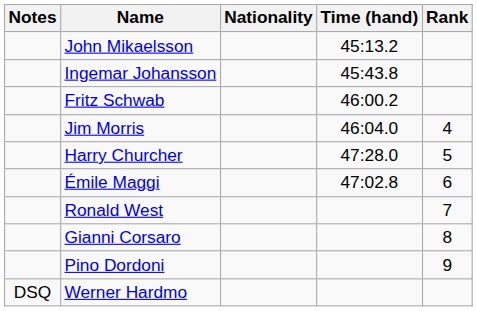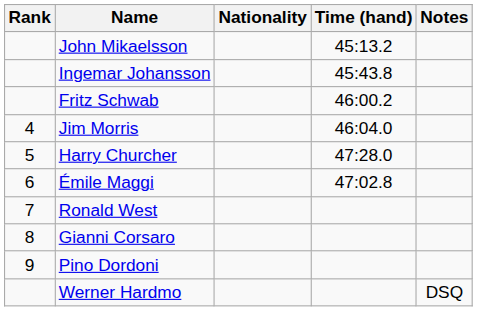columns swapped: Rank <-> Notes
